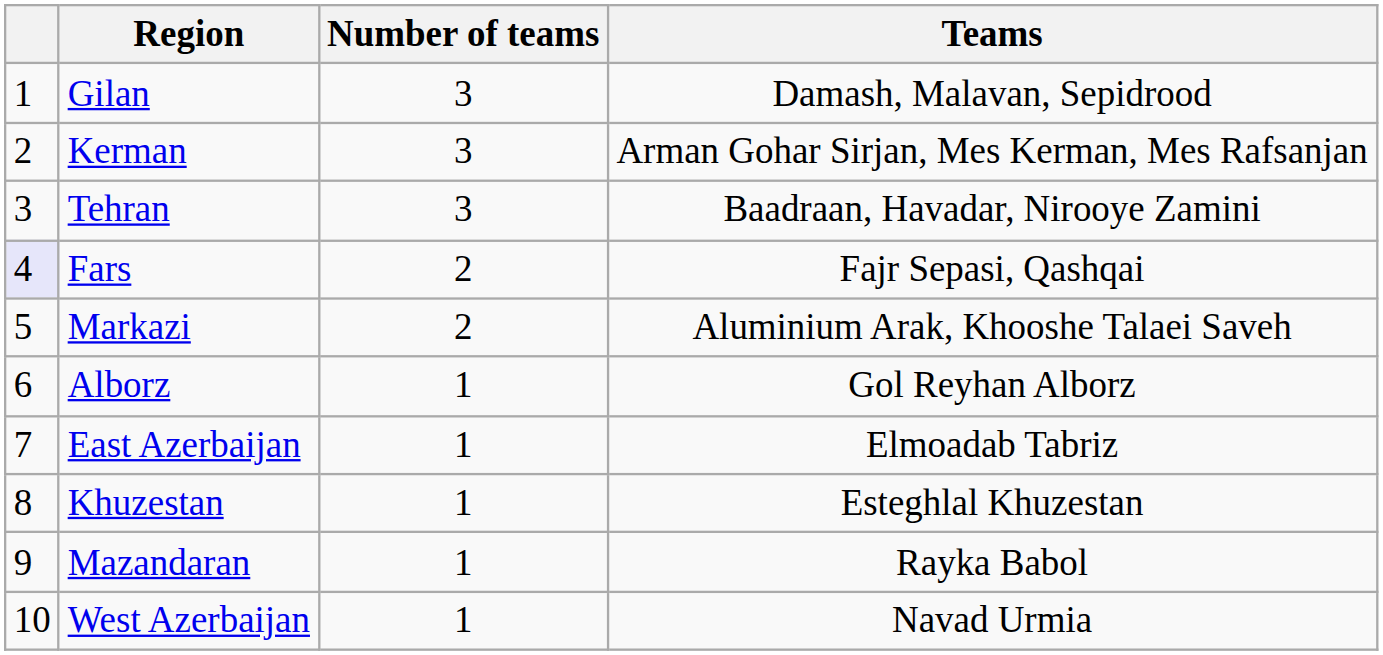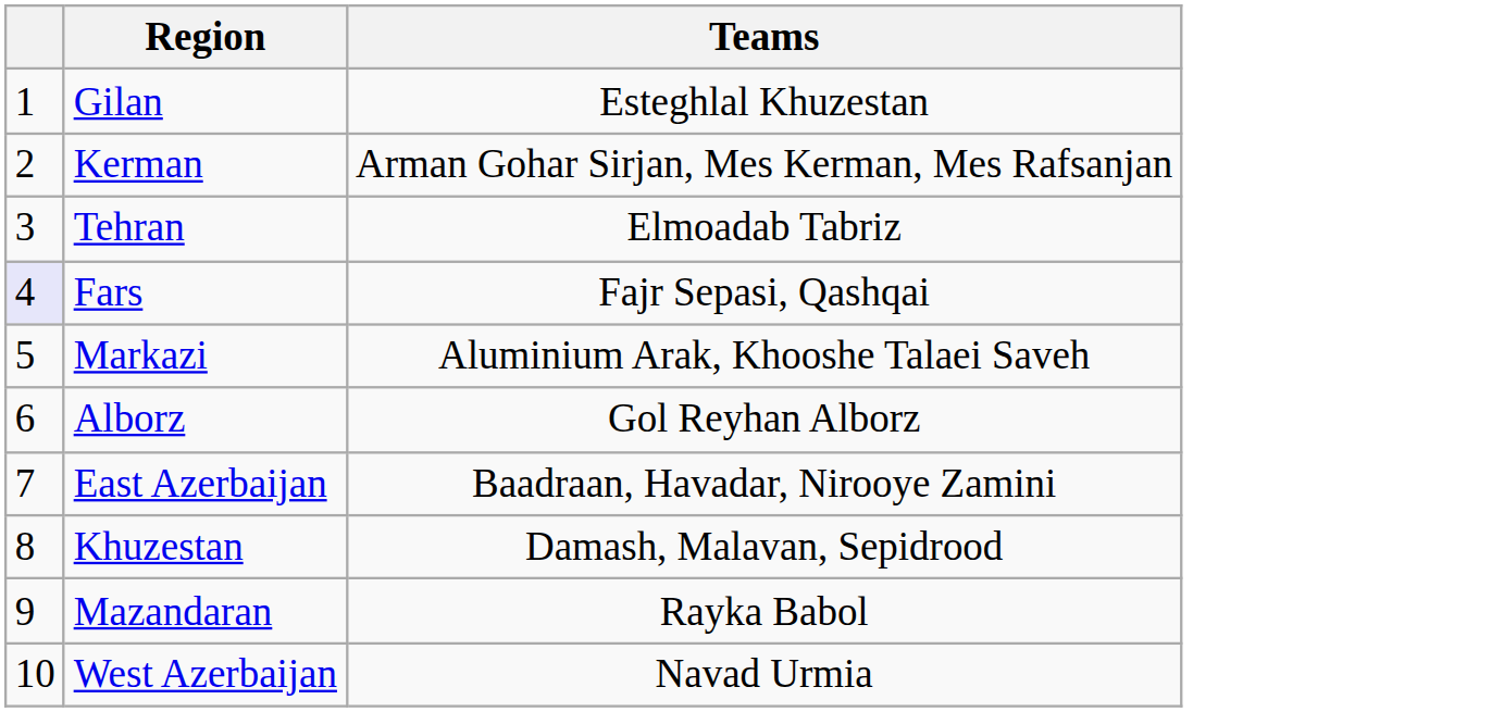- column: Number of teams | 3 | 3 | 3 | 2 | 2 | 1 | 1 | 1 | 1 | 1
Gilan | Teams: Damash, Malavan, Sepidrood -> Esteghlal Khuzestan
Tehran | Teams: Baadraan, Havadar, Nirooye Zamini -> Elmoadab Tabriz
East Azerbaijan | Teams: Elmoadab Tabriz -> Baadraan, Havadar, Nirooye Zamini
Khuzestan | Teams: Esteghlal Khuzestan -> Damash, Malavan, Sepidrood
